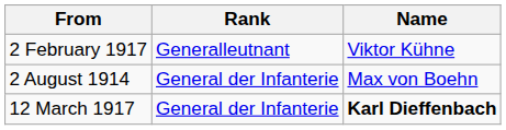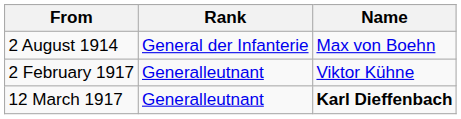rows swapped: 2 August 1914 <-> 2 February 1917
12 March 1917 | Rank: General der Infanterie -> Generalleutnant
